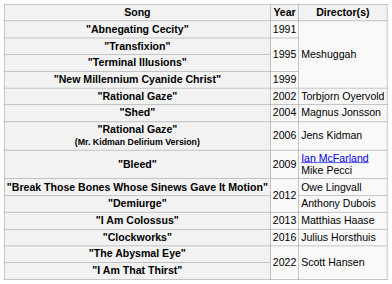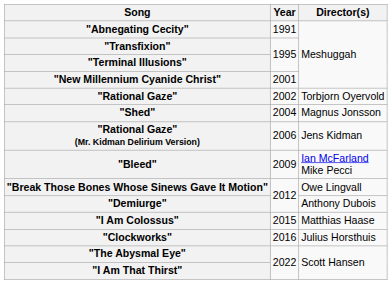"New Millennium Cyanide Christ" | Year: 1999 -> 2001
"I Am Colossus" | Year: 2013 -> 2015
